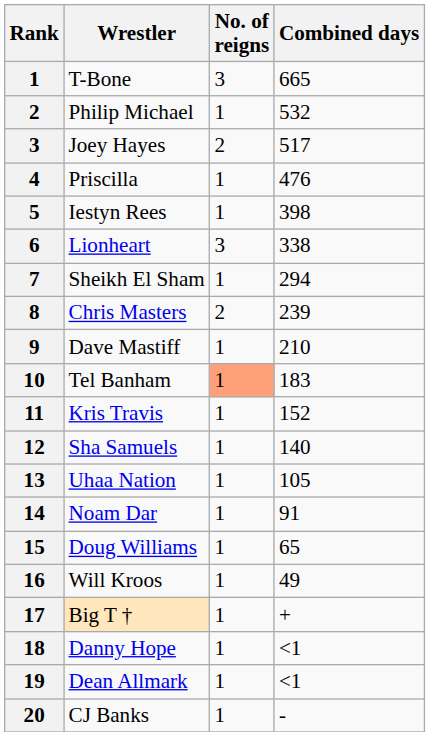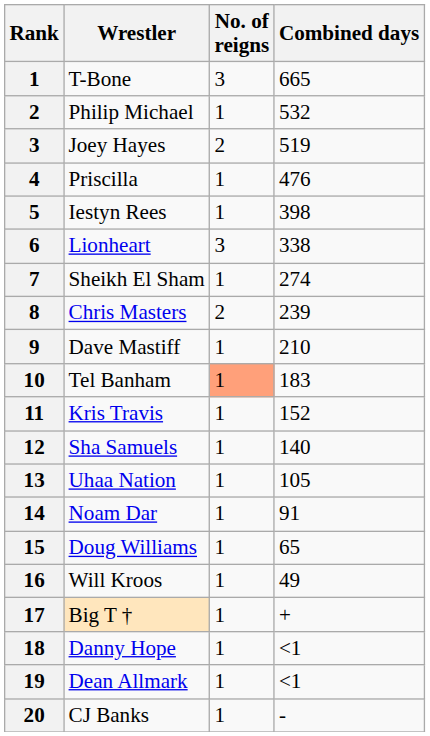Joey Hayes | Combined days: 517 -> 519
Sheikh El Sham | Combined days: 294 -> 274
